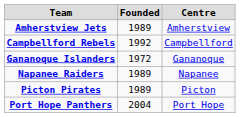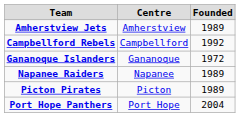columns swapped: Centre <-> Founded
